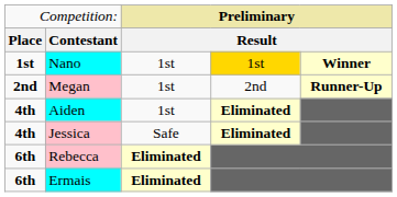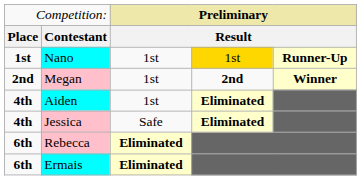Nano | column 5: Winner -> Runner-Up
Megan | column 4: normal -> bold
Megan | column 5: Runner-Up -> Winner
